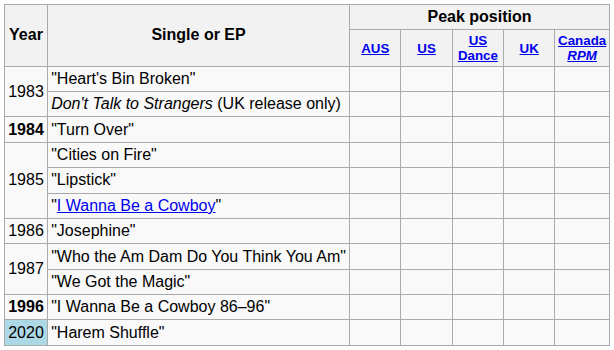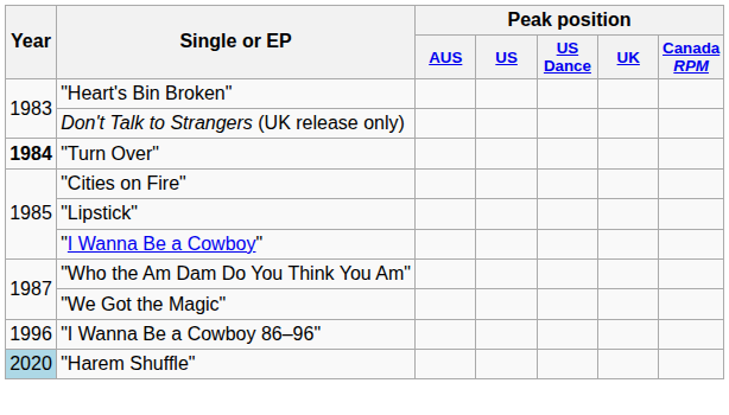- row: 1986 | "Josephine"
"I Wanna Be a Cowboy 86–96" | Year: bold -> normal
